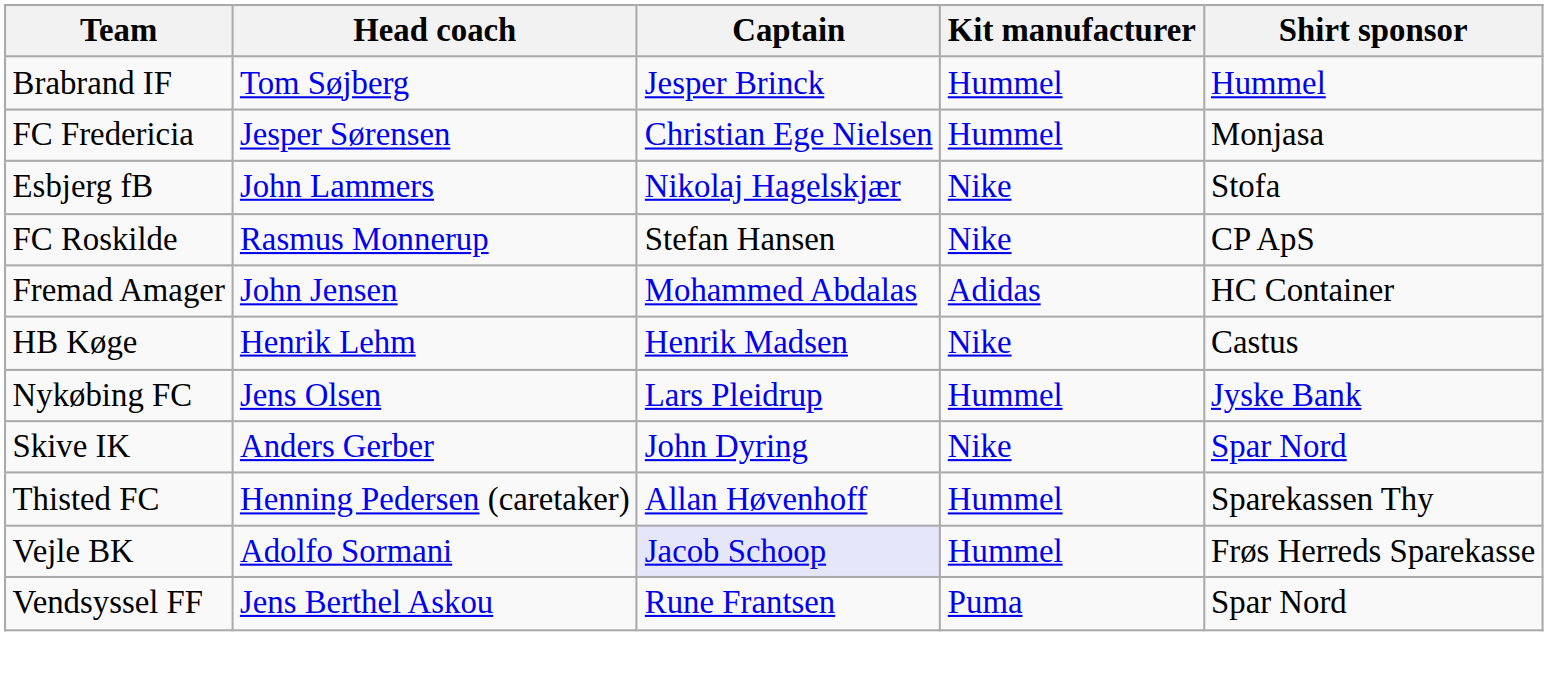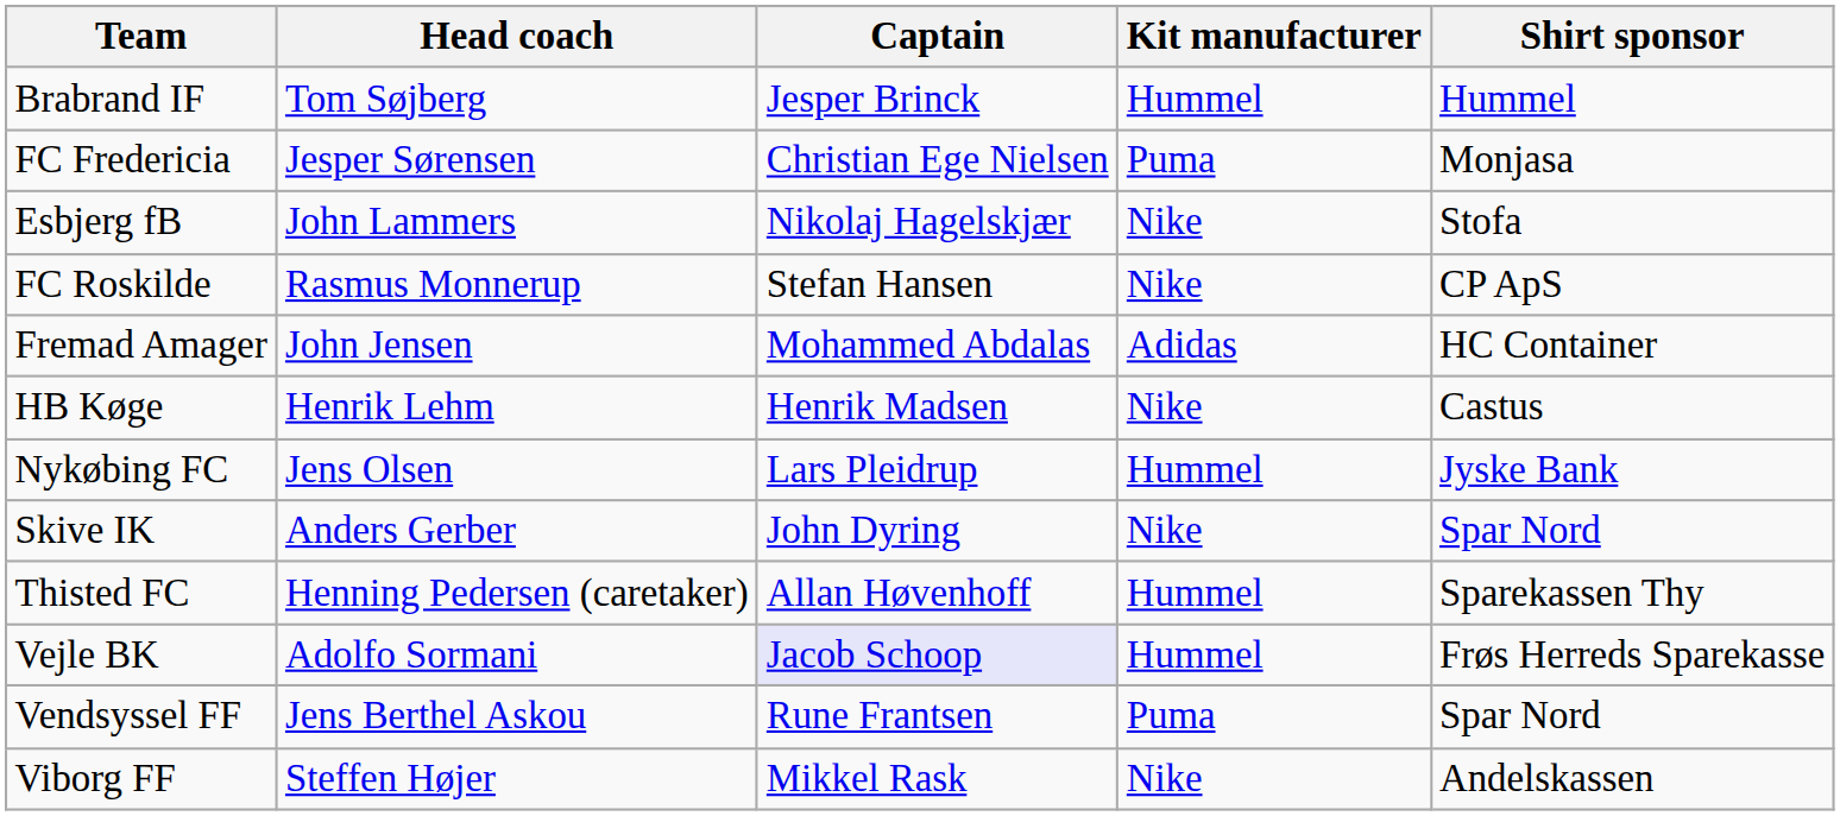FC Fredericia | Kit manufacturer: Hummel -> Puma
+ row: Viborg FF | Steffen Højer | Mikkel Rask | Nike | Andelskassen
